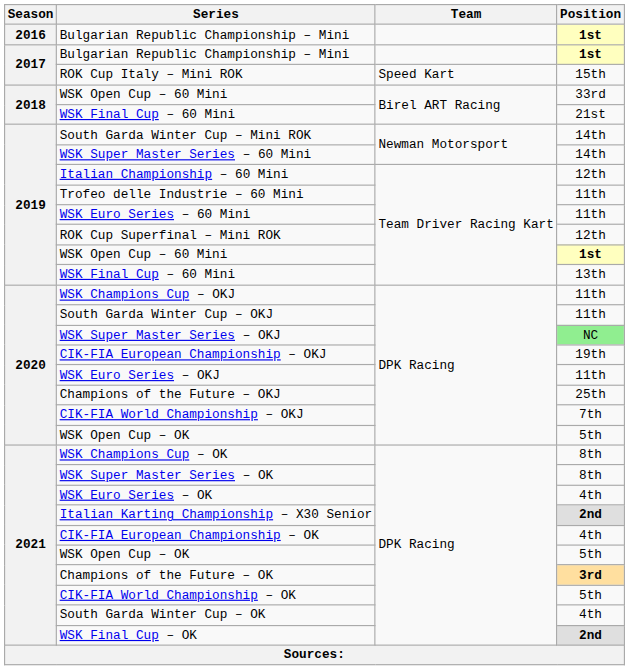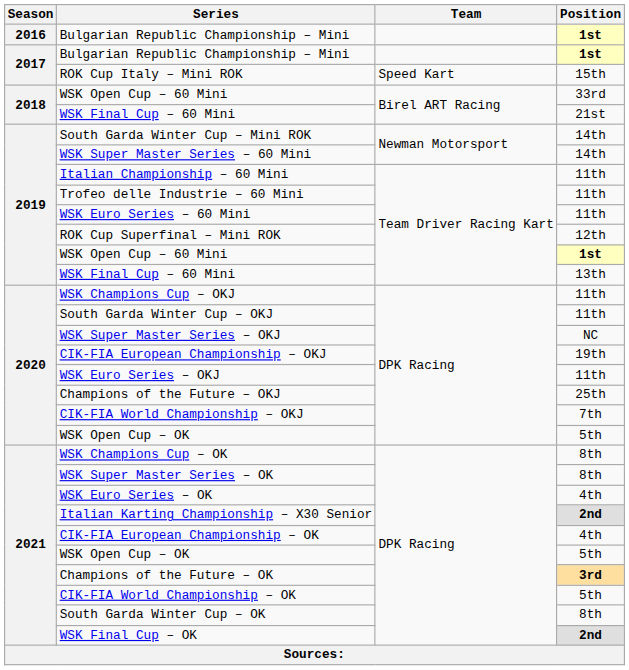Italian Championship – 60 Mini | Position: 12th -> 11th
WSK Super Master Series – OKJ | Position: lightgreen background -> no background
South Garda Winter Cup – OK | Position: 4th -> 8th
